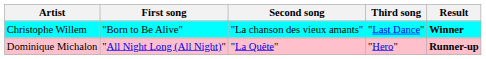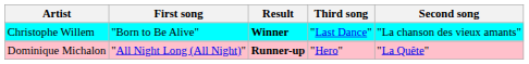columns swapped: Second song <-> Result
